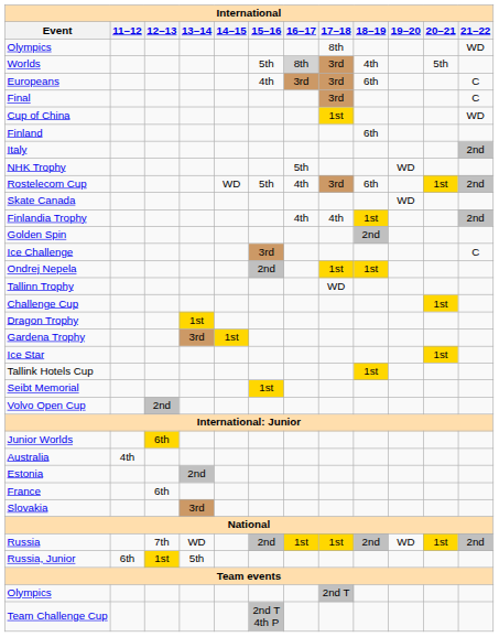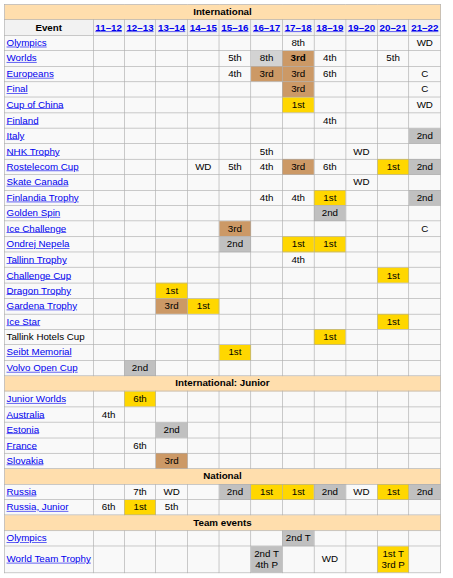Worlds | 17–18: normal -> bold
Finland | 18–19: 6th -> 4th
Tallinn Trophy | 17–18: WD -> 4th
+ row: World Team Trophy | 2nd T 4th P | WD | 1st T 3rd P
- row: Team Challenge Cup | 2nd T 4th P
